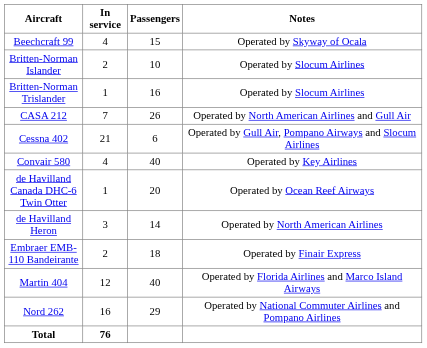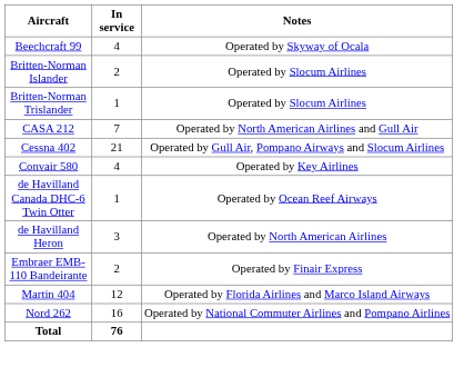- column: Passengers | 15 | 10 | 16 | 26 | 6 | 40 | 20 | 14 | 18 | 40 | 29
